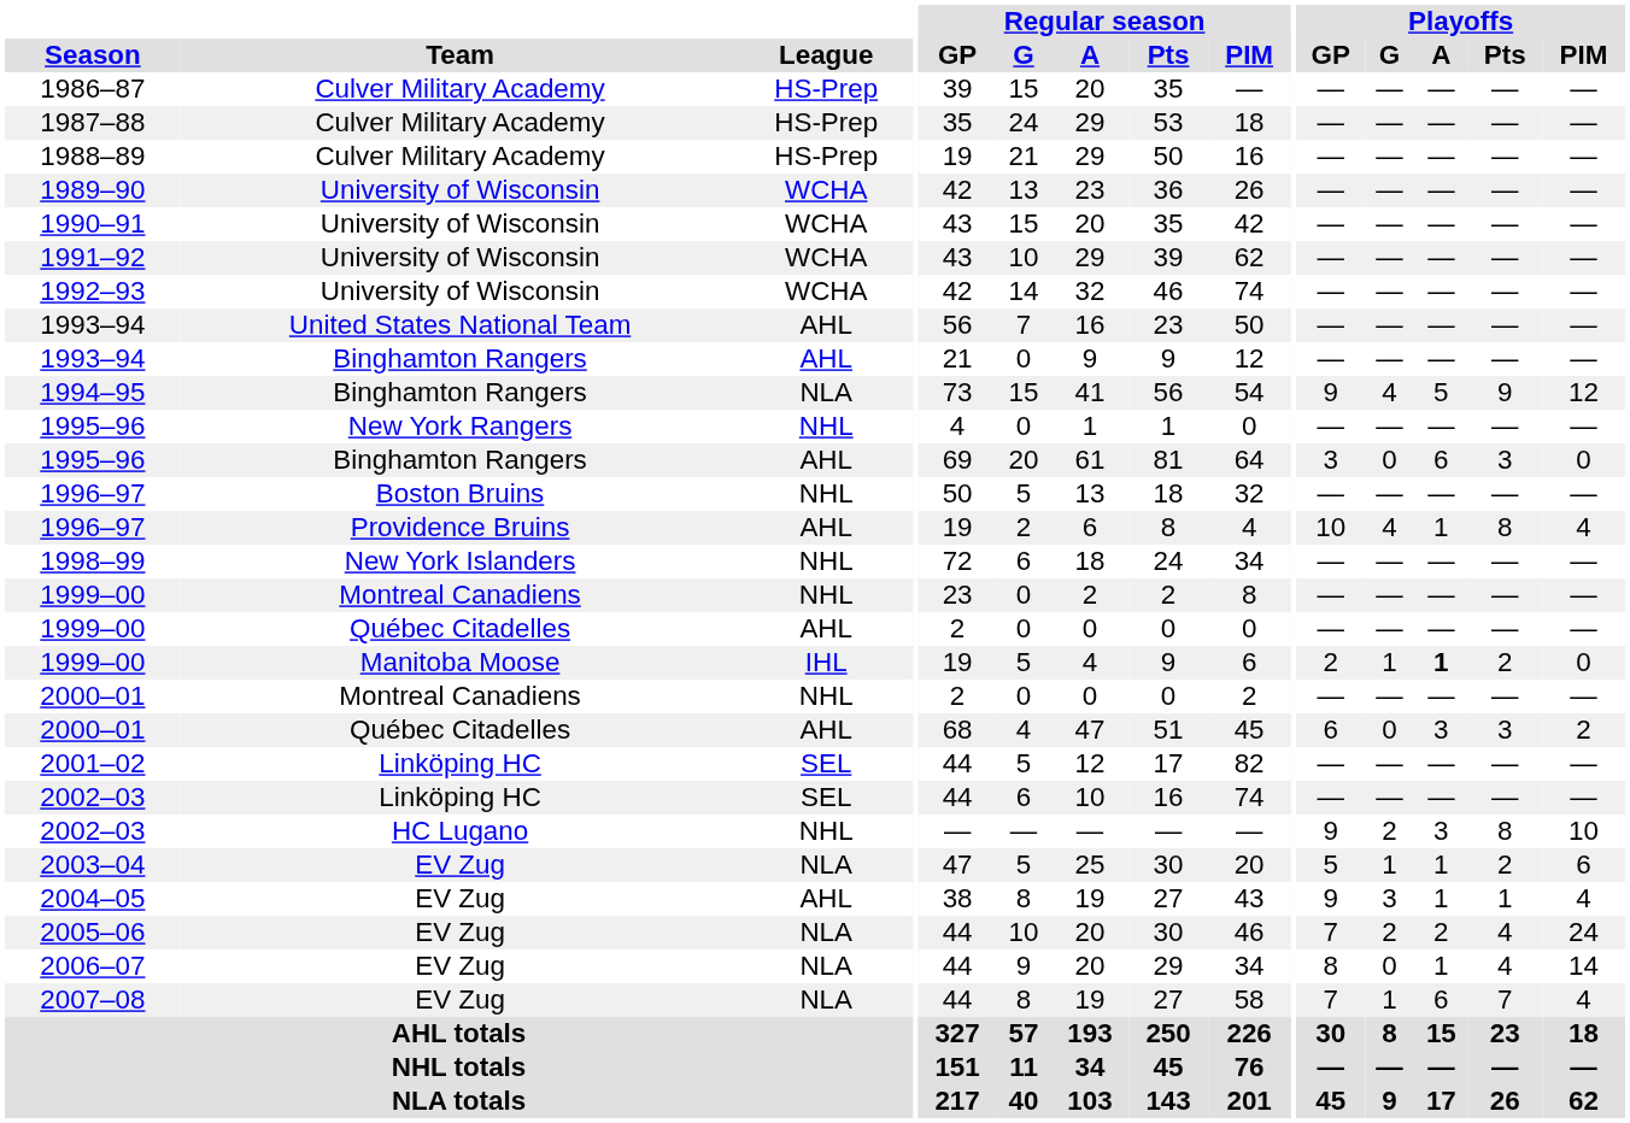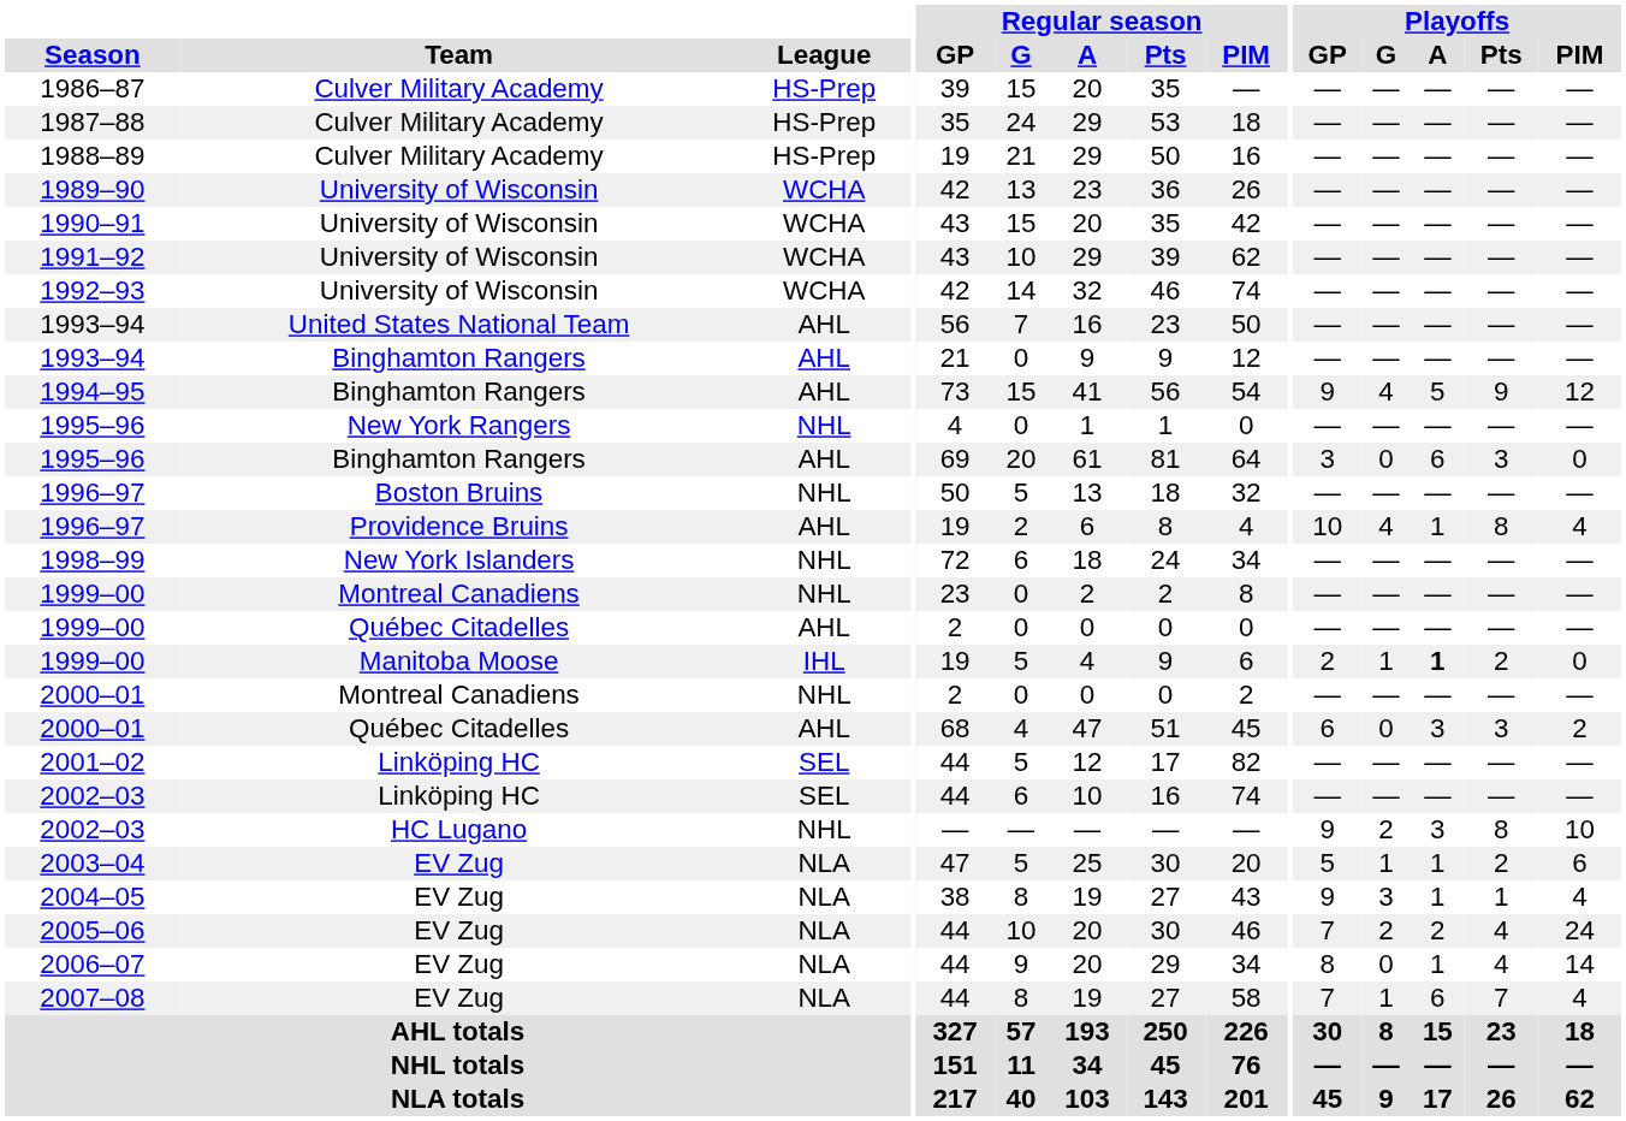1994–95 | League: NLA -> AHL
2004–05 | League: AHL -> NLA
